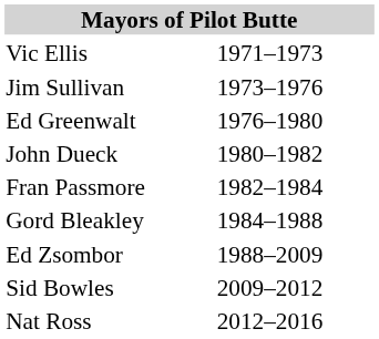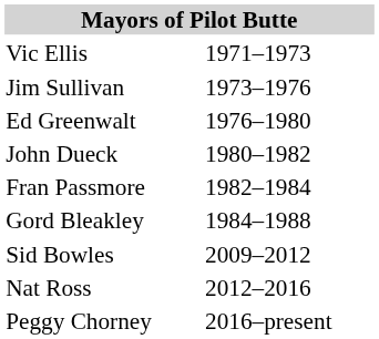- row: Ed Zsombor | 1988–2009
+ row: Peggy Chorney | 2016–present
